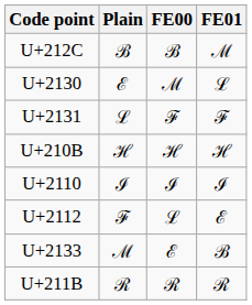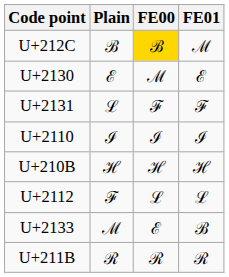U+212C | FE00: no background -> gold background
U+2130 | FE01: ℒ︁ -> ℰ︁
rows swapped: U+210B <-> U+2110
U+2112 | FE01: ℰ︁ -> ℒ︁
